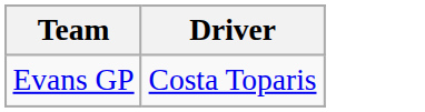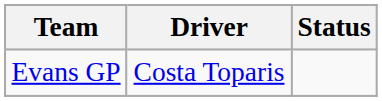+ column: Status
